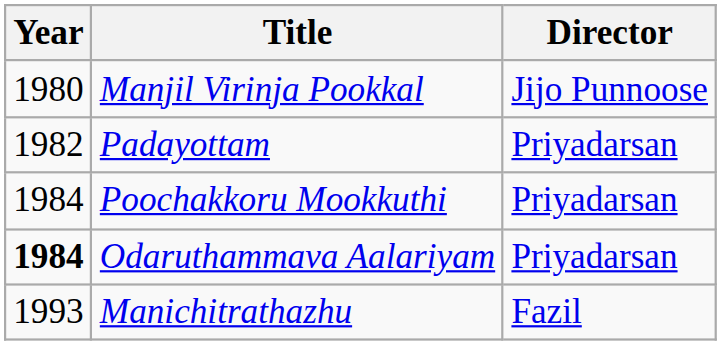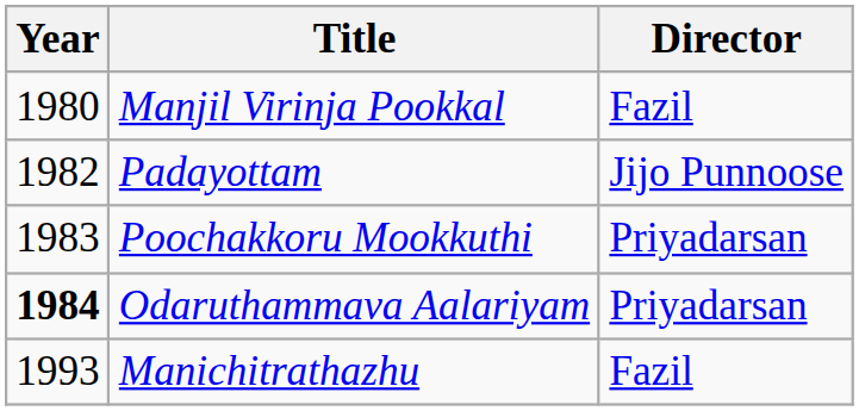Manjil Virinja Pookkal | Director: Jijo Punnoose -> Fazil
Padayottam | Director: Priyadarsan -> Jijo Punnoose
Poochakkoru Mookkuthi | Year: 1984 -> 1983
